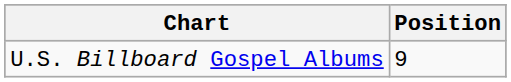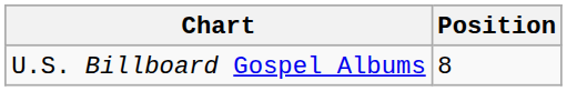U.S. Billboard Gospel Albums | Position: 9 -> 8
